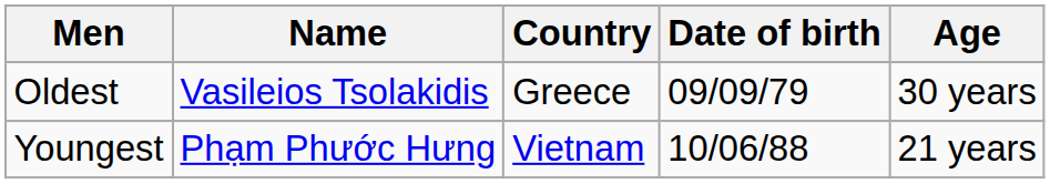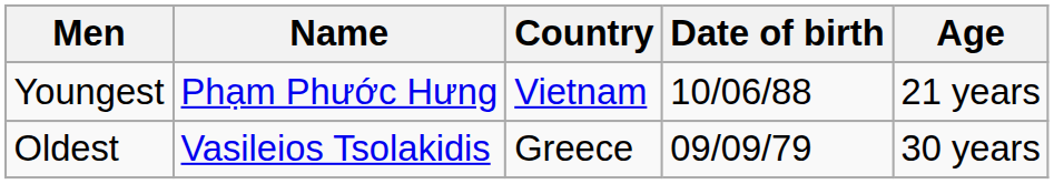rows swapped: Youngest <-> Oldest
